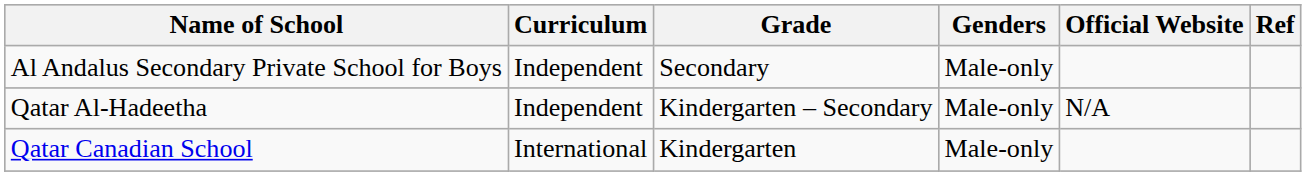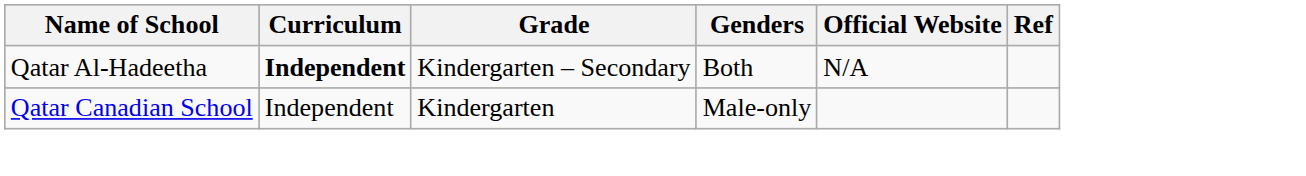- row: Al Andalus Secondary Private School for Boys | Independent | Secondary | Male-only
Qatar Al-Hadeetha | Curriculum: normal -> bold
Qatar Al-Hadeetha | Genders: Male-only -> Both
Qatar Canadian School | Curriculum: International -> Independent
